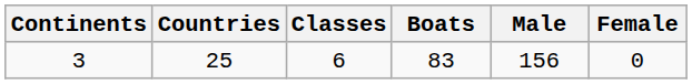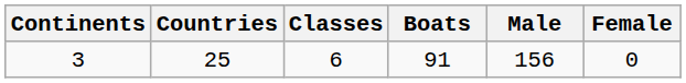3 | Boats: 83 -> 91
